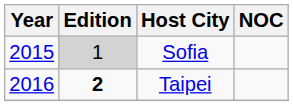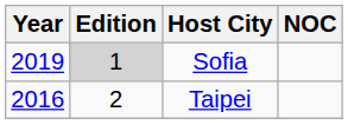Sofia | Year: 2015 -> 2019
Taipei | Edition: bold -> normal
